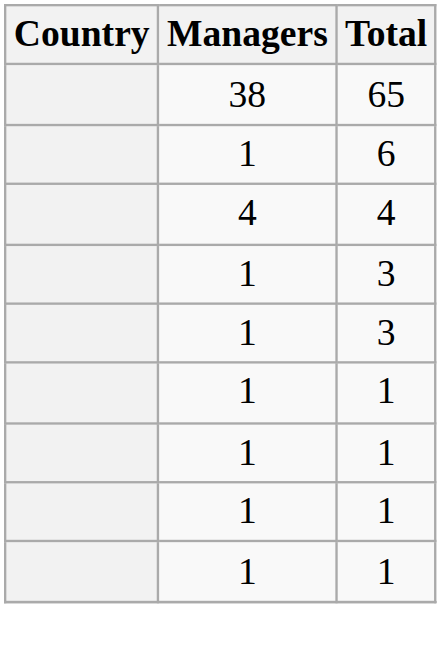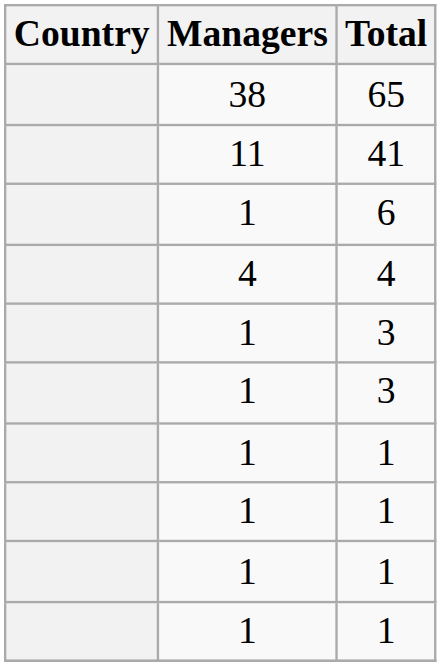+ row: 11 | 41
